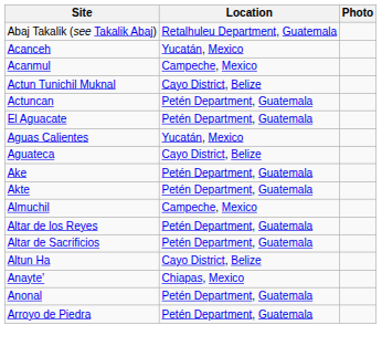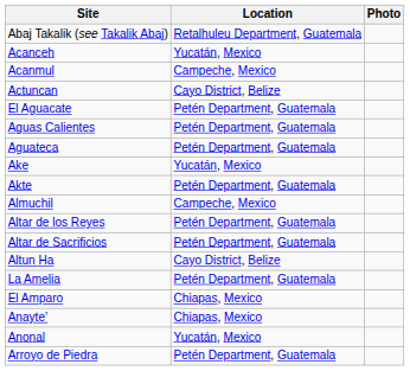- row: Actun Tunichil Muknal | Cayo District, Belize
Actuncan | Location: Petén Department, Guatemala -> Cayo District, Belize
Aguas Calientes | Location: Yucatán, Mexico -> Petén Department, Guatemala
Aguateca | Location: Cayo District, Belize -> Petén Department, Guatemala
Ake | Location: Petén Department, Guatemala -> Yucatán, Mexico
+ row: La Amelia | Petén Department, Guatemala
+ row: El Amparo | Chiapas, Mexico
Anonal | Location: Petén Department, Guatemala -> Yucatán, Mexico
